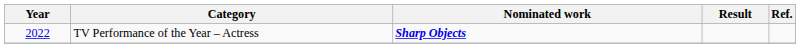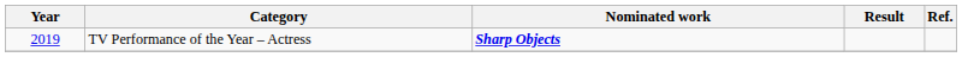TV Performance of the Year – Actress | Year: 2022 -> 2019
